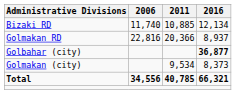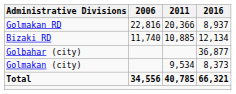rows swapped: Bizaki RD <-> Golmakan RD
Golbahar (city) | 2016: bold -> normal
